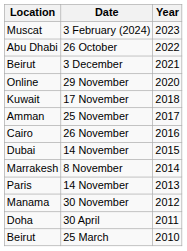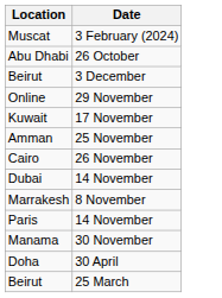- column: Year | 2023 | 2022 | 2021 | 2020 | 2018 | 2017 | 2016 | 2015 | 2014 | 2013 | 2012 | 2011 | 2010
